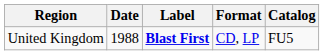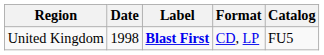United Kingdom | Date: 1988 -> 1998
